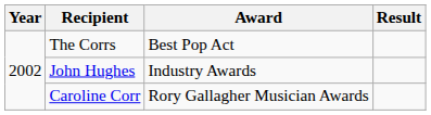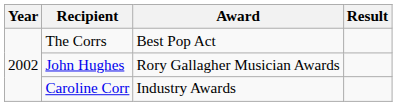John Hughes | Award: Industry Awards -> Rory Gallagher Musician Awards
Caroline Corr | Award: Rory Gallagher Musician Awards -> Industry Awards
